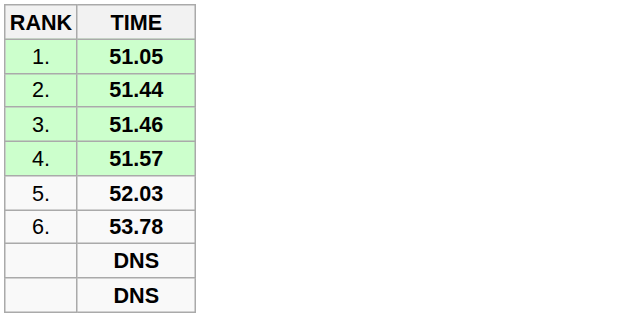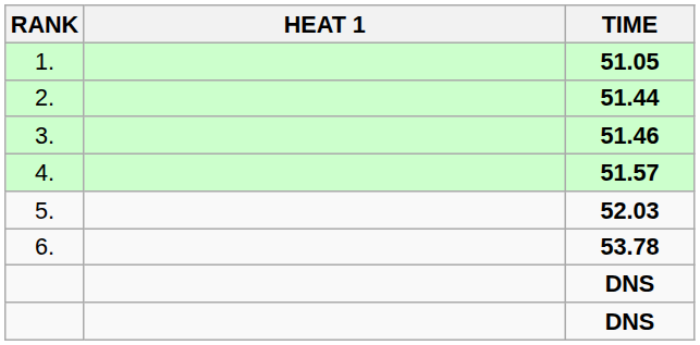+ column: HEAT 1
